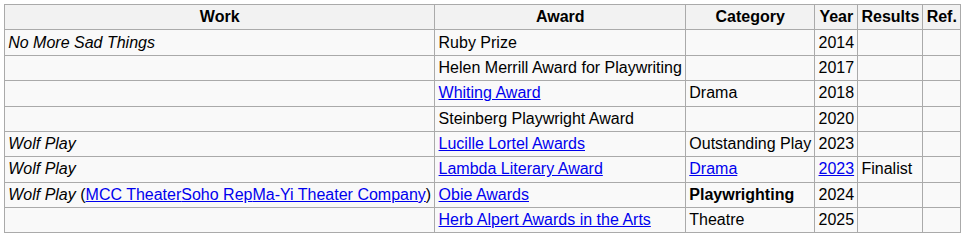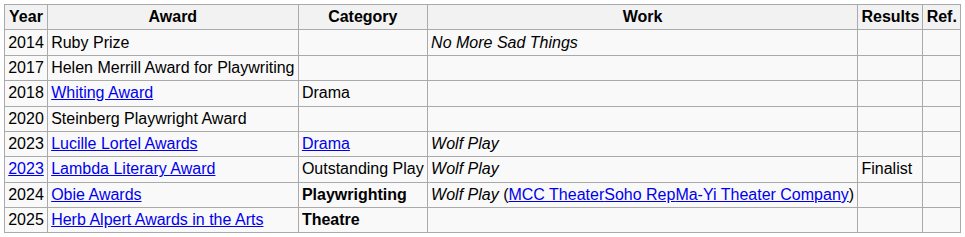columns swapped: Year <-> Work
Lucille Lortel Awards | Category: Outstanding Play -> Drama
Lambda Literary Award | Category: Drama -> Outstanding Play
Herb Alpert Awards in the Arts | Category: normal -> bold
